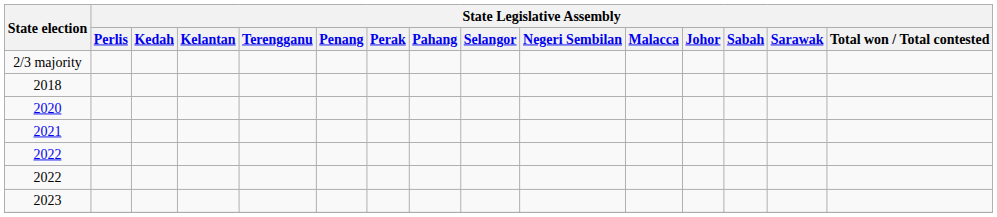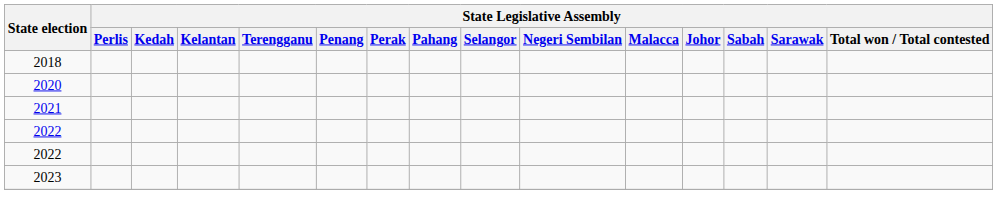- row: 2/3 majority
